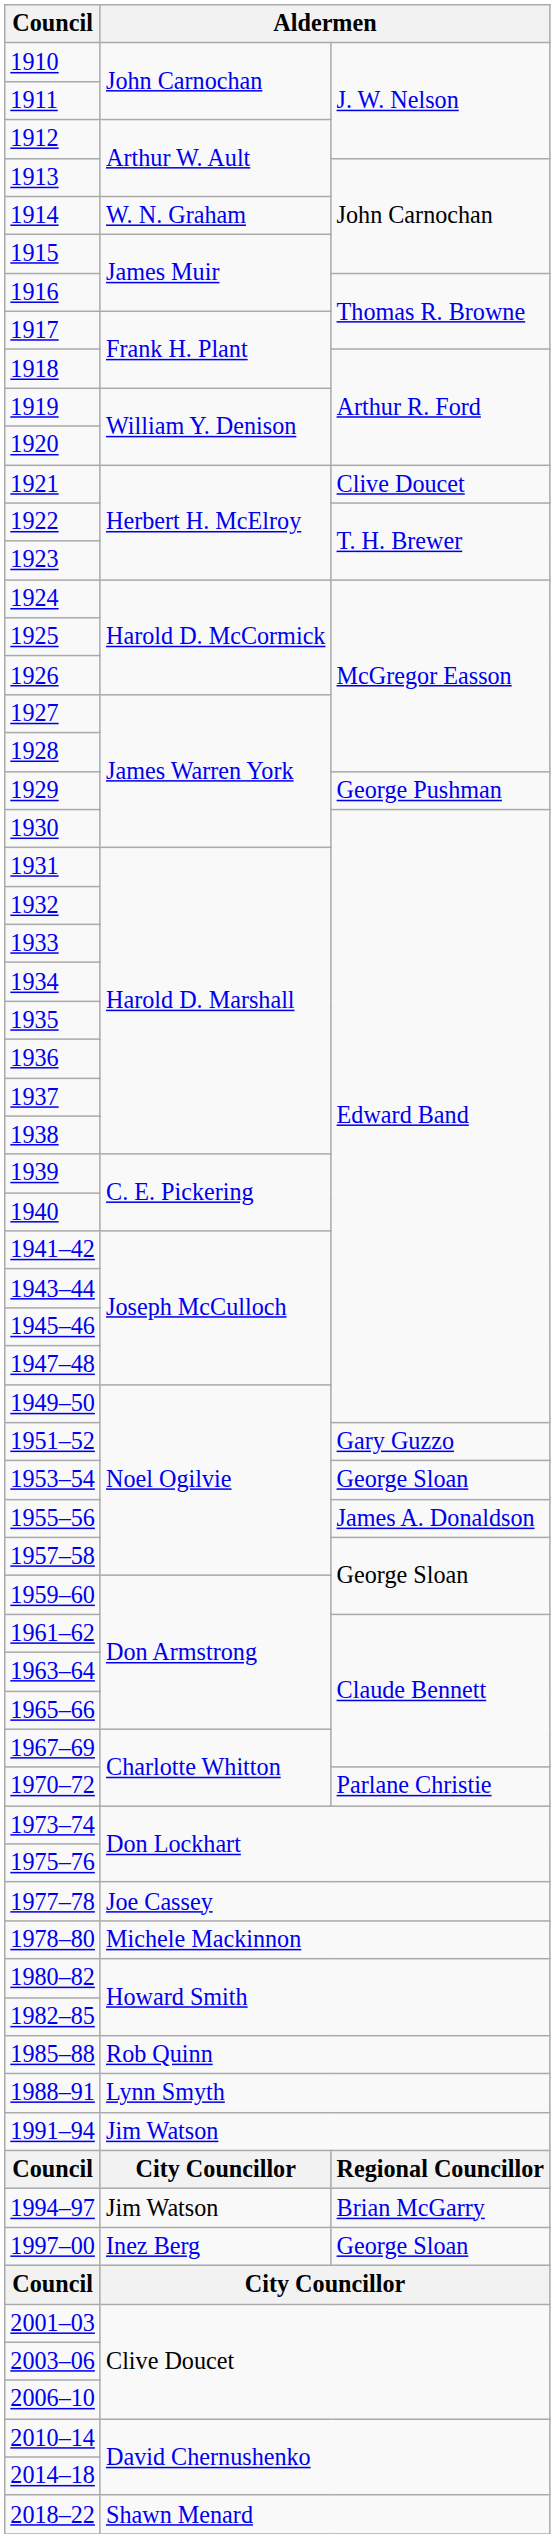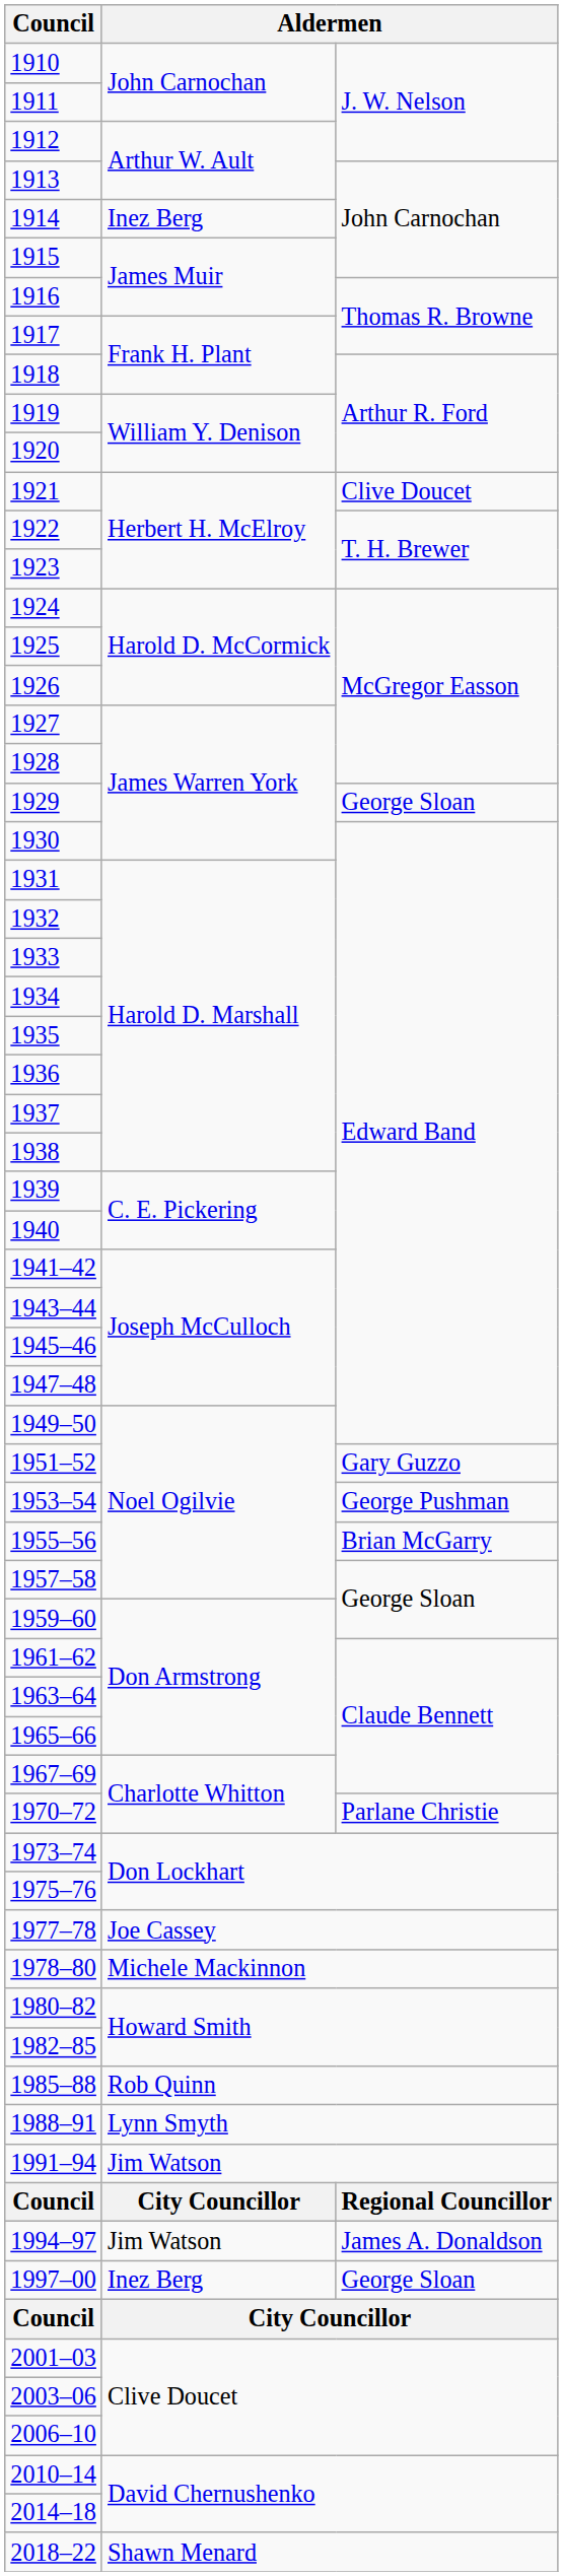1914 | column 2: W. N. Graham -> Inez Berg
1929 | column 3: George Pushman -> George Sloan
1953–54 | column 3: George Sloan -> George Pushman
1955–56 | column 3: James A. Donaldson -> Brian McGarry
1994–97 | column 3: Brian McGarry -> James A. Donaldson
